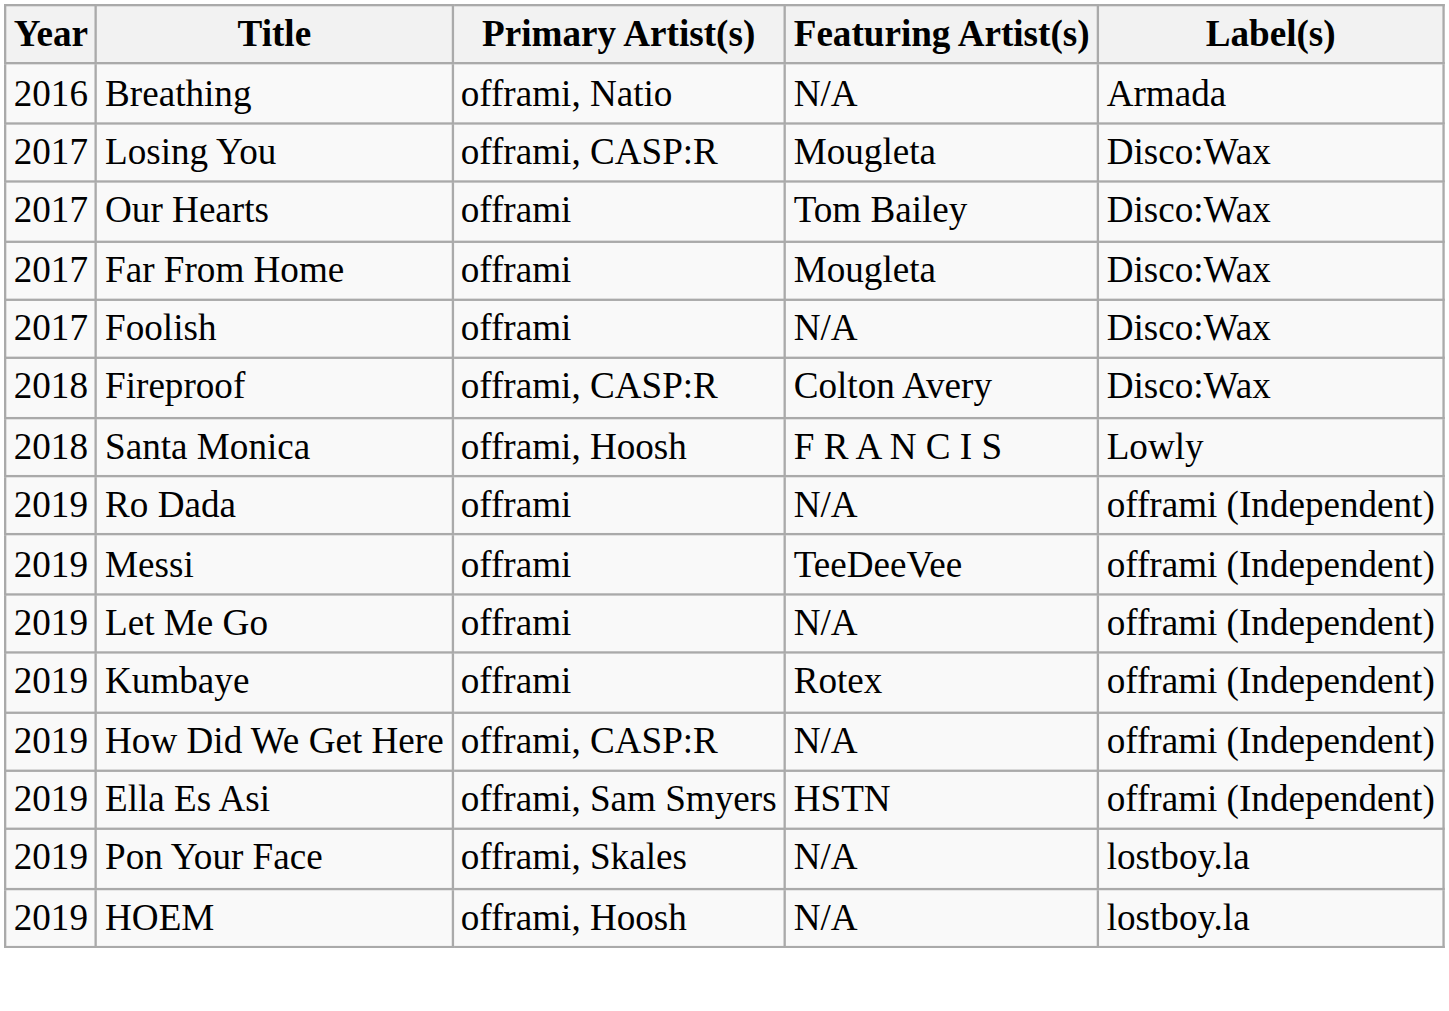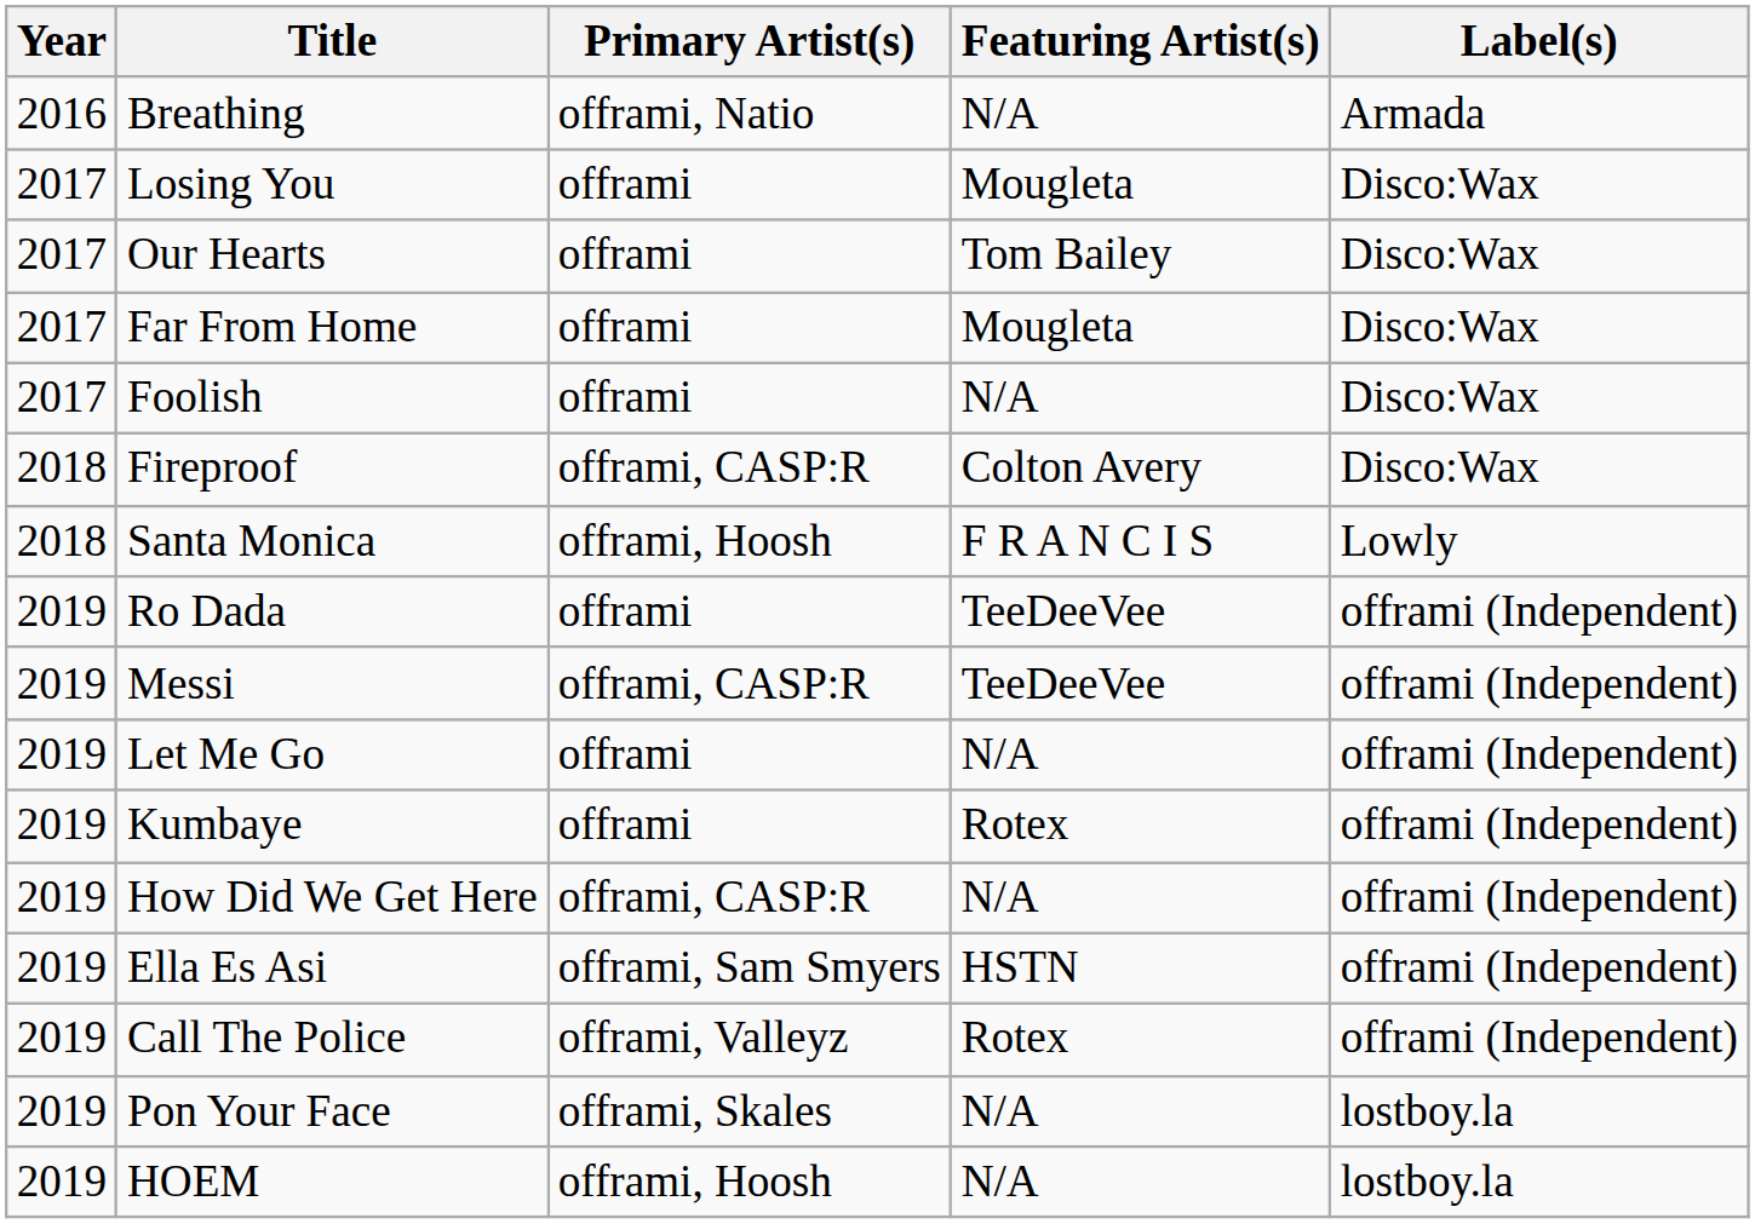Losing You | Primary Artist(s): offrami, CASP:R -> offrami
Ro Dada | Featuring Artist(s): N/A -> TeeDeeVee
Messi | Primary Artist(s): offrami -> offrami, CASP:R
+ row: 2019 | Call The Police | offrami, Valleyz | Rotex | offrami (Independent)
